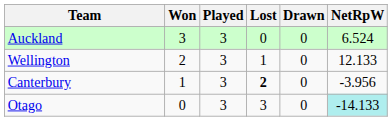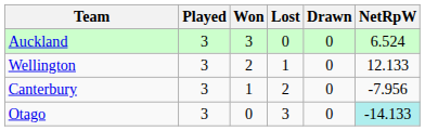columns swapped: Played <-> Won
Canterbury | Lost: bold -> normal
Canterbury | NetRpW: -3.956 -> -7.956
